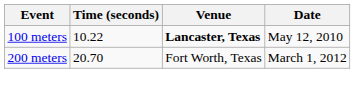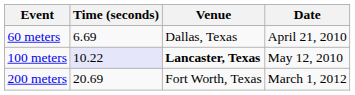+ row: 60 meters | 6.69 | Dallas, Texas | April 21, 2010
100 meters | Time (seconds): no background -> lavender background
200 meters | Time (seconds): 20.70 -> 20.69
